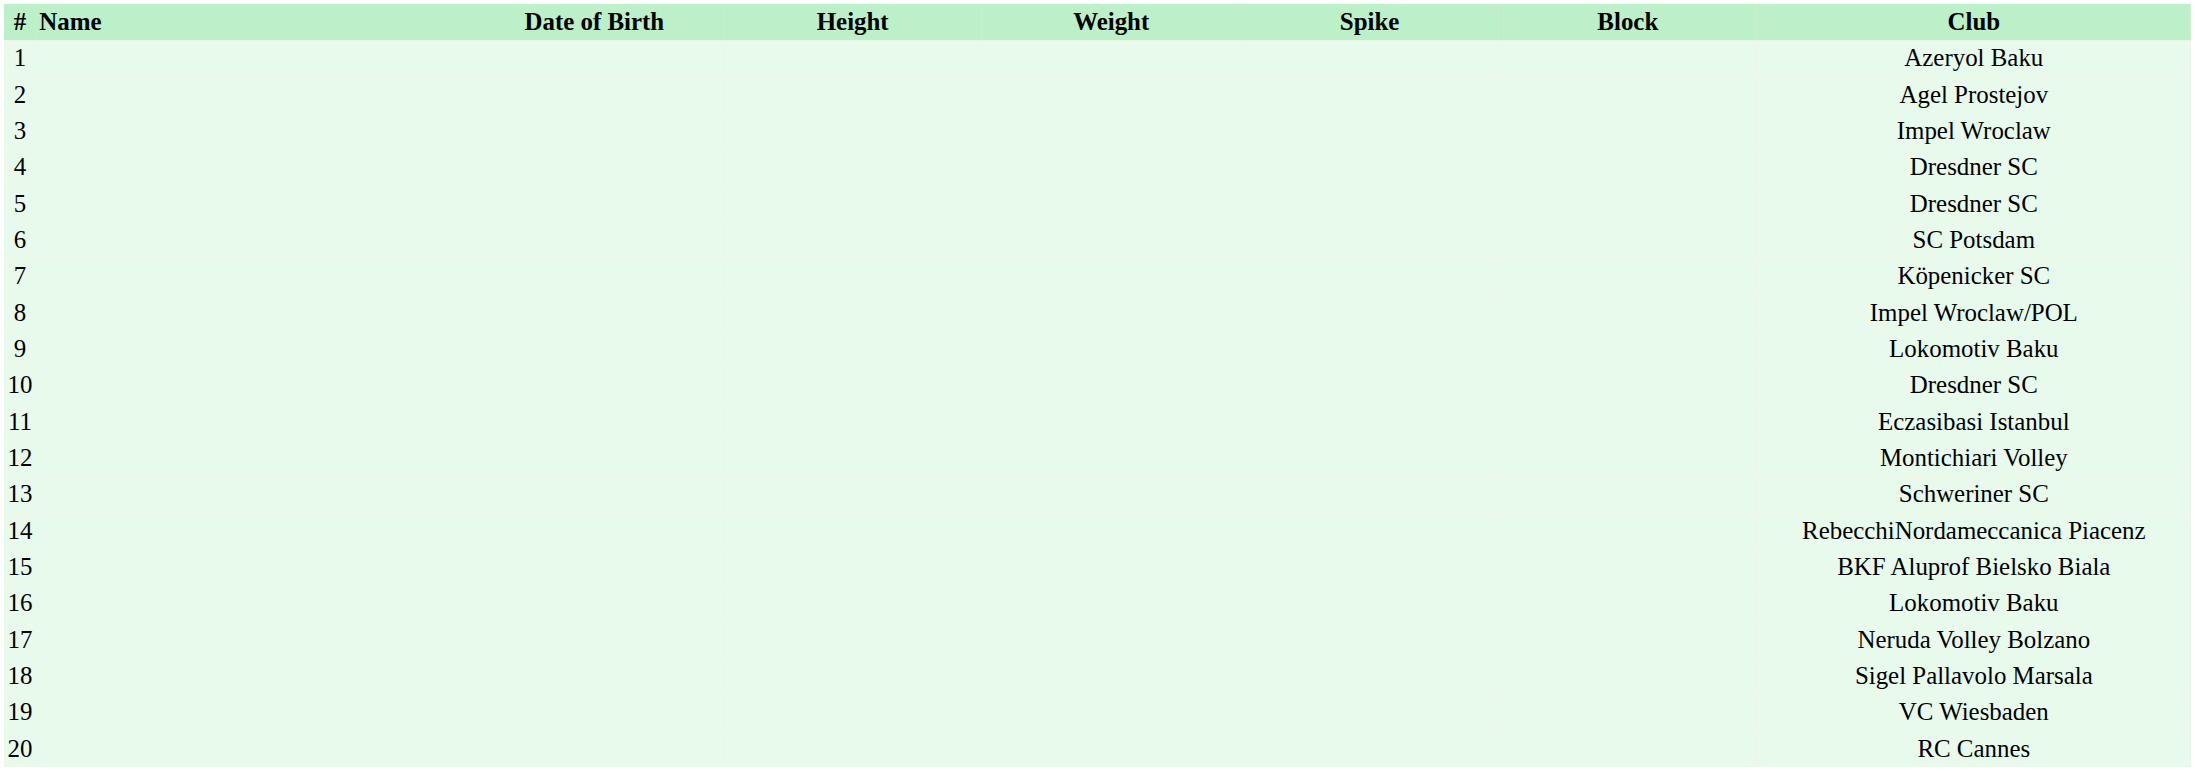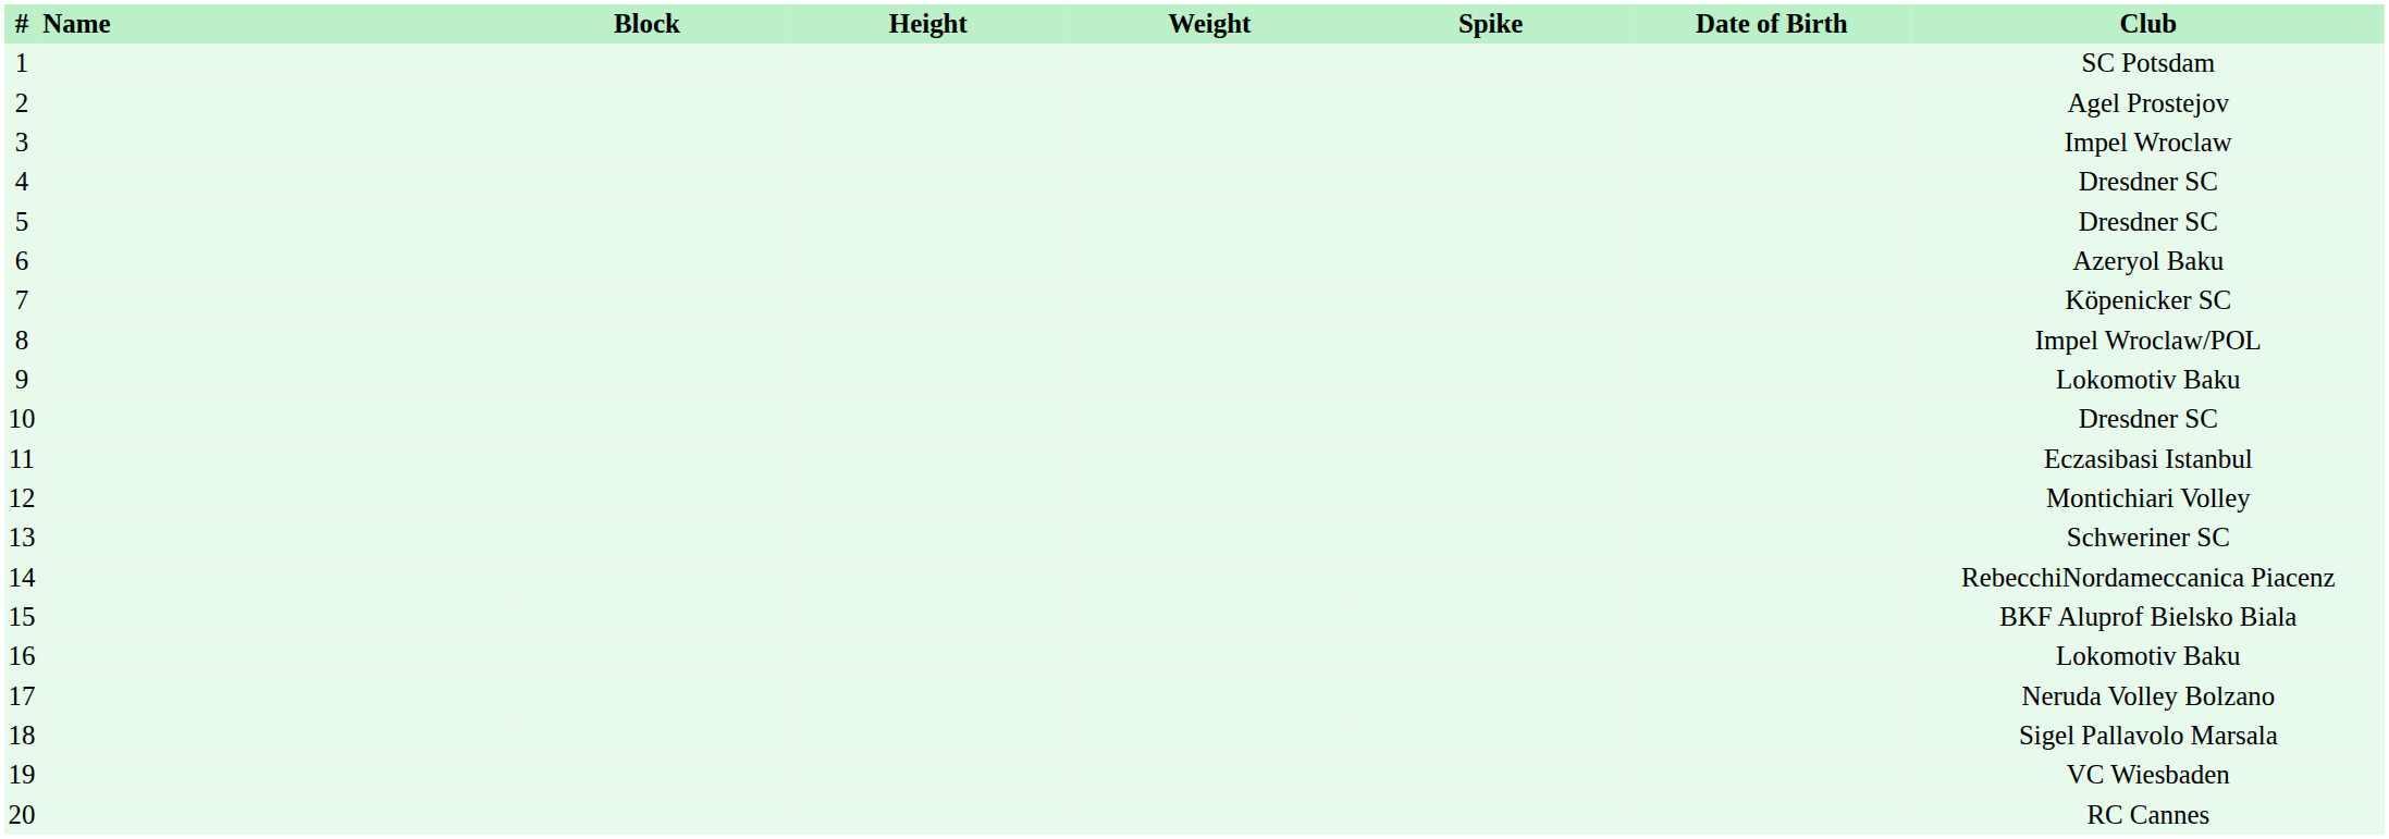columns swapped: Date of Birth <-> Block
1 | Club: Azeryol Baku -> SC Potsdam
6 | Club: SC Potsdam -> Azeryol Baku
